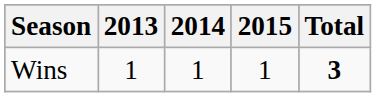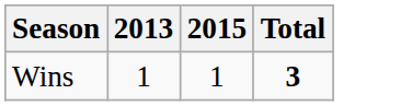- column: 2014 | 1
